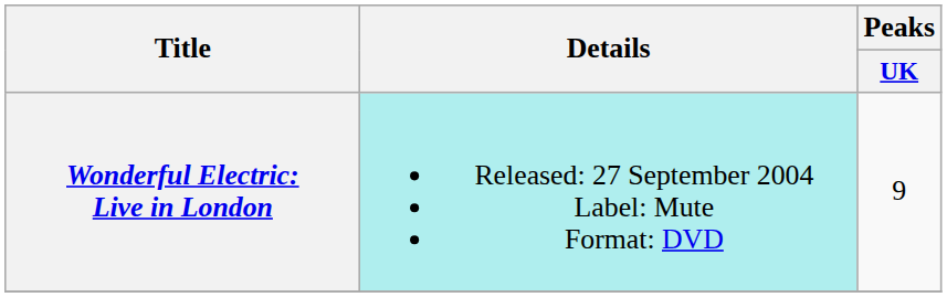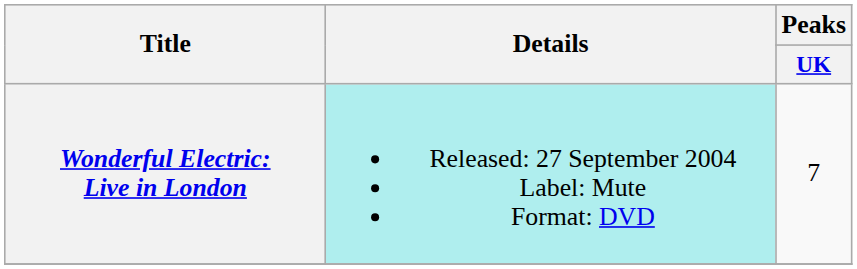Wonderful Electric: Live in London | Peaks / UK: 9 -> 7
